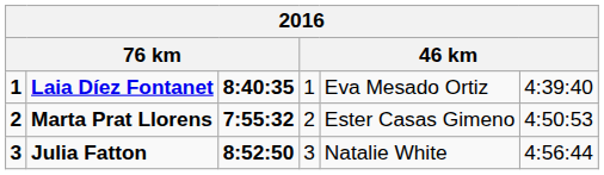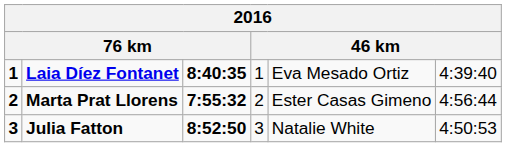Marta Prat Llorens | column 6: 4:50:53 -> 4:56:44
Julia Fatton | column 6: 4:56:44 -> 4:50:53
